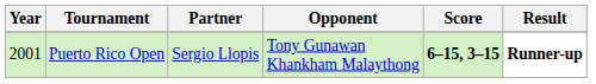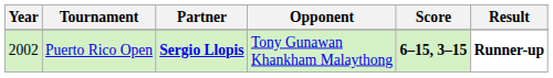Puerto Rico Open | Year: 2001 -> 2002
Puerto Rico Open | Partner: normal -> bold
